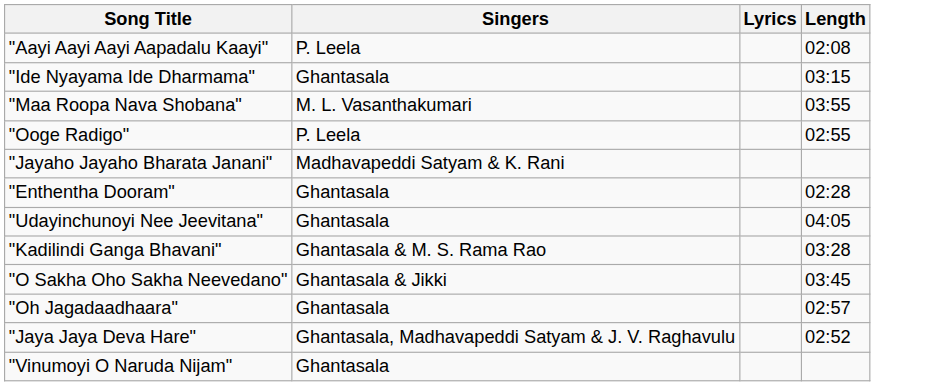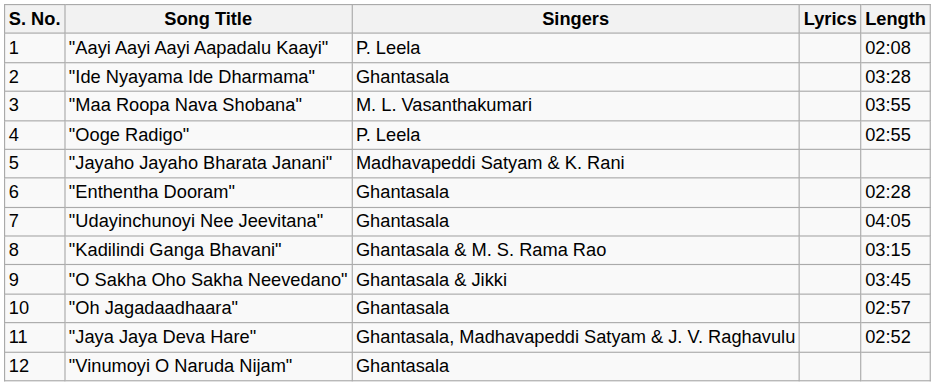+ column: S. No. | 1 | 2 | 3 | 4 | 5 | 6 | 7 | 8 | 9 | 10 | 11 | 12
"Ide Nyayama Ide Dharmama" | Length: 03:15 -> 03:28
"Kadilindi Ganga Bhavani" | Length: 03:28 -> 03:15
